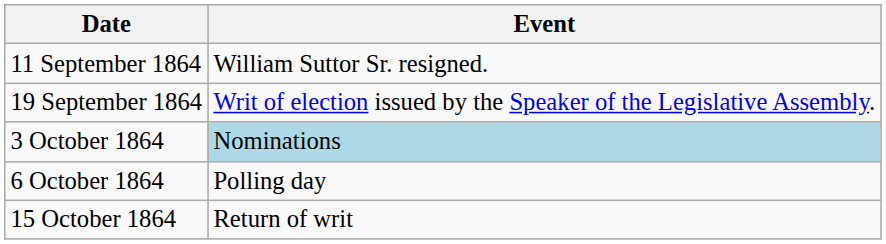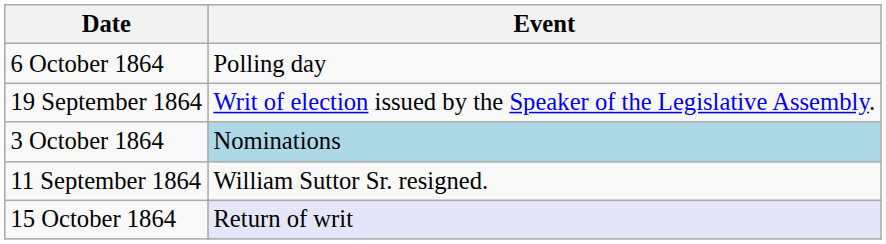rows swapped: 11 September 1864 <-> 6 October 1864
15 October 1864 | Event: no background -> lavender background
